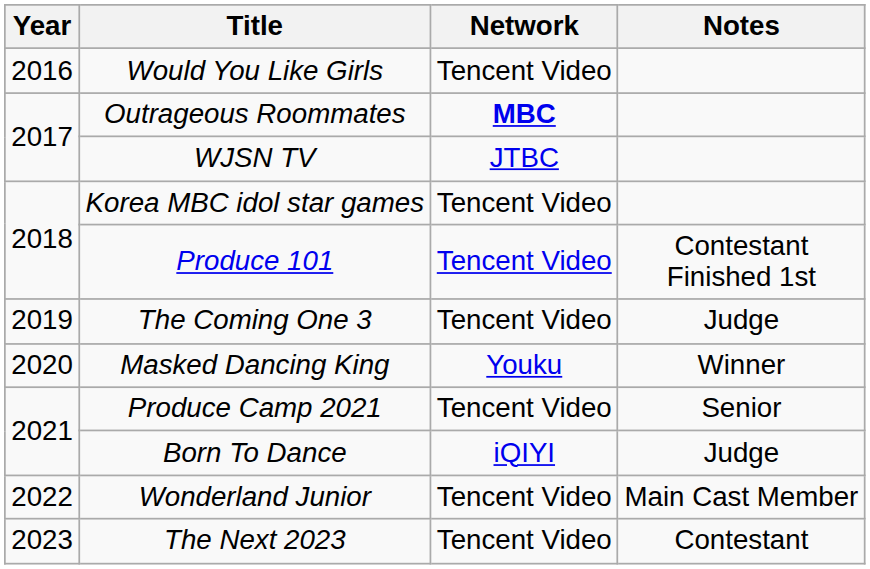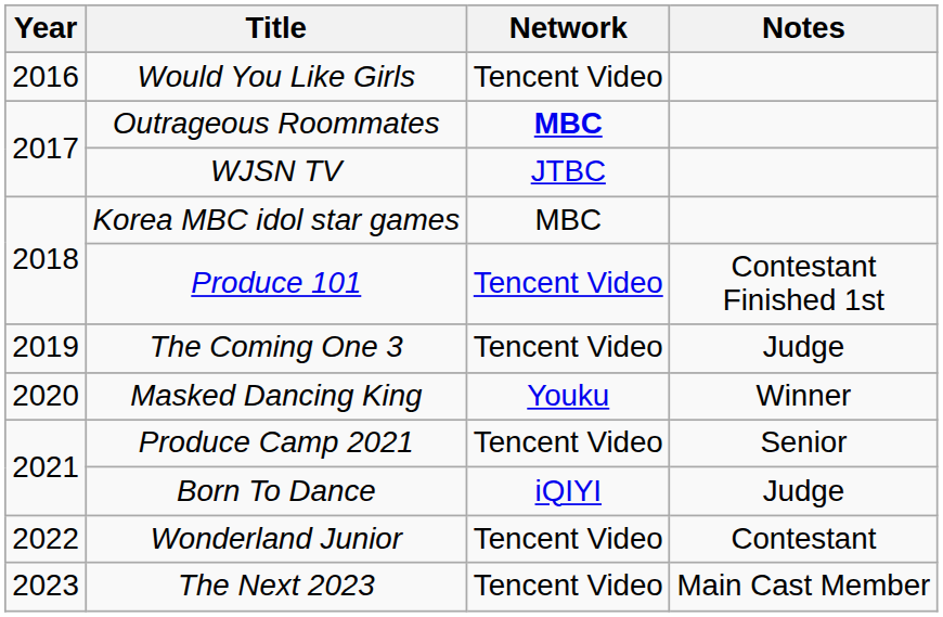Korea MBC idol star games | Network: Tencent Video -> MBC
Wonderland Junior | Notes: Main Cast Member -> Contestant
The Next 2023 | Notes: Contestant -> Main Cast Member
